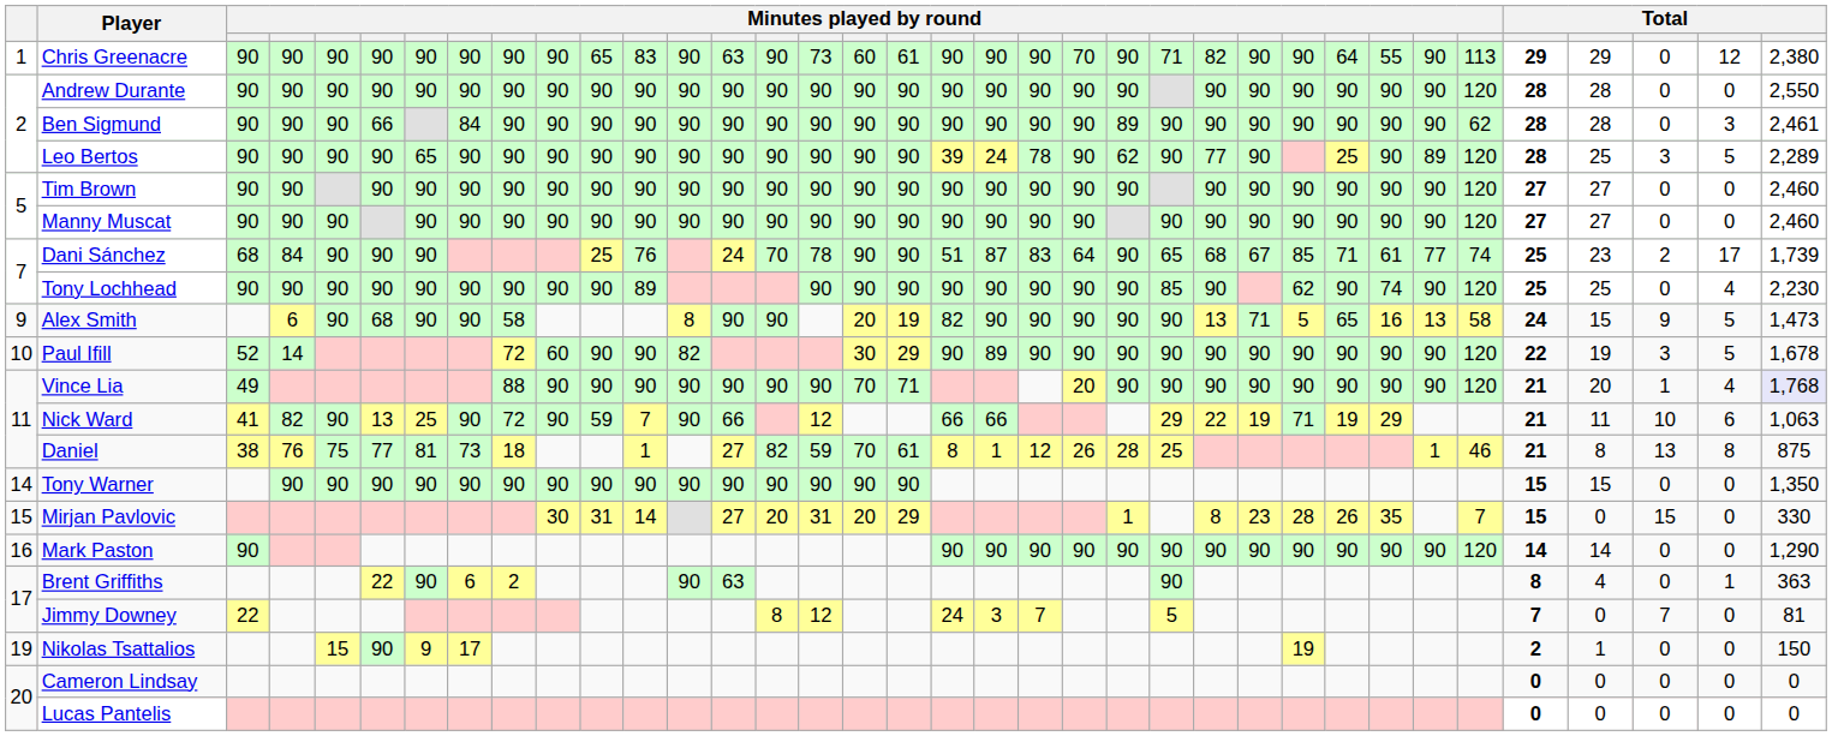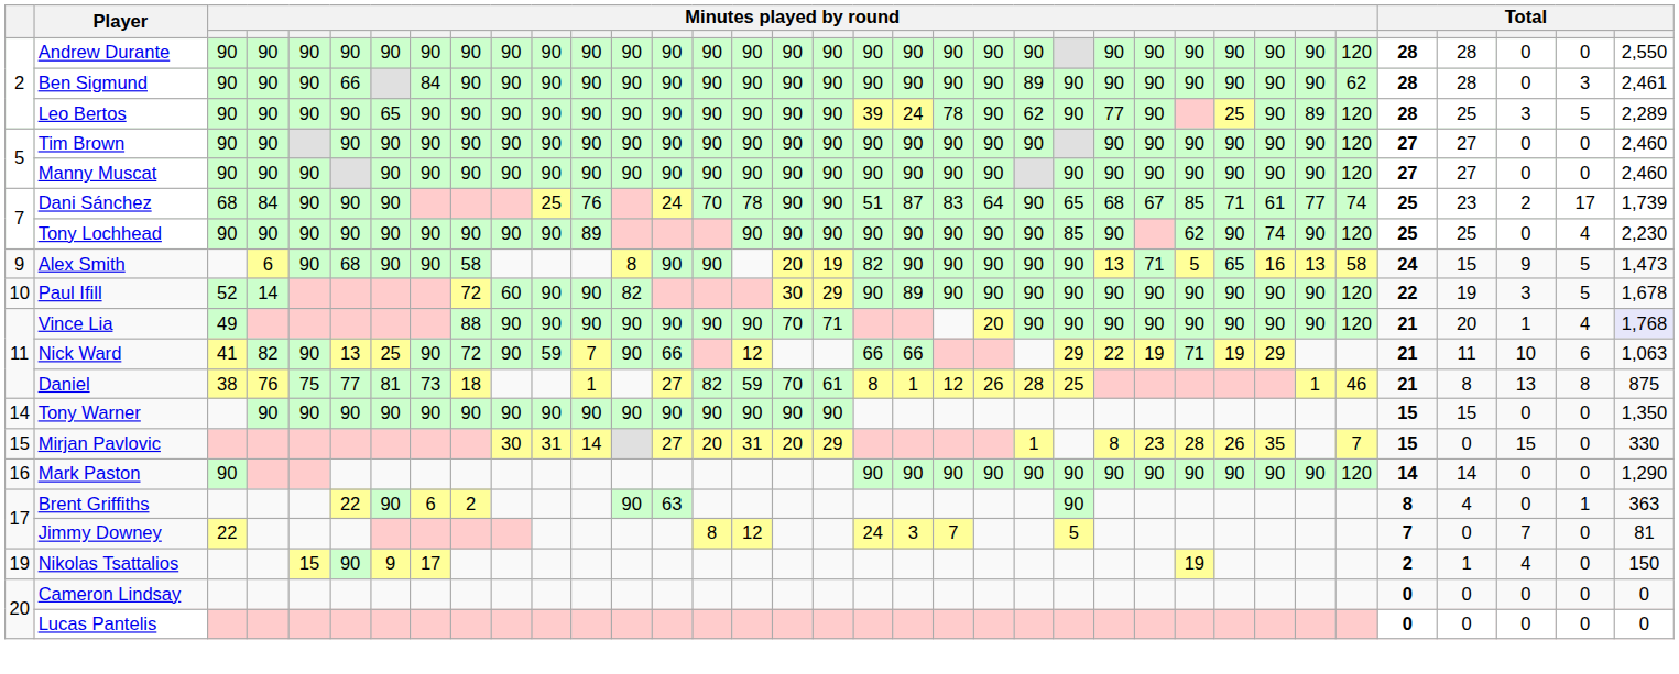- row: 1 | Chris Greenacre | 90 | 90 | 90 | 90 | 90 | 90 | 90 | 90 | 65 | 83 | 90 | 63 | 90 | 73 | 60 | 61 | 90 | 90 | 90 | 70 | 90 | 71 | 82 | 90 | 90 | 64 | 55 | 90 | 113 | 29 | 29 | 0 | 12 | 2,380
Nikolas Tsattalios | column 34: 0 -> 4
